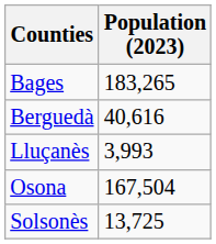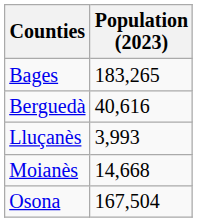+ row: Moianès | 14,668
- row: Solsonès | 13,725
